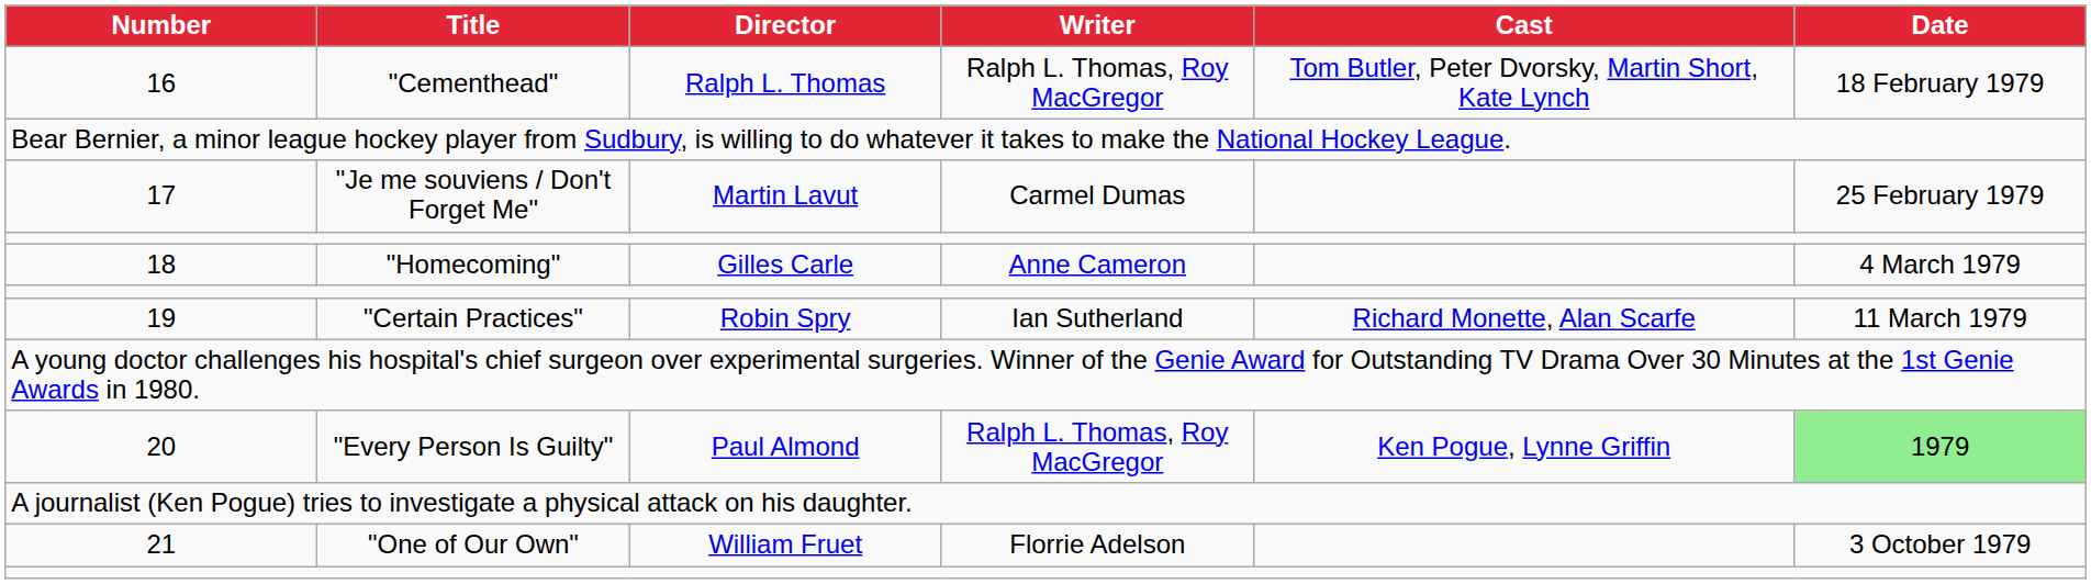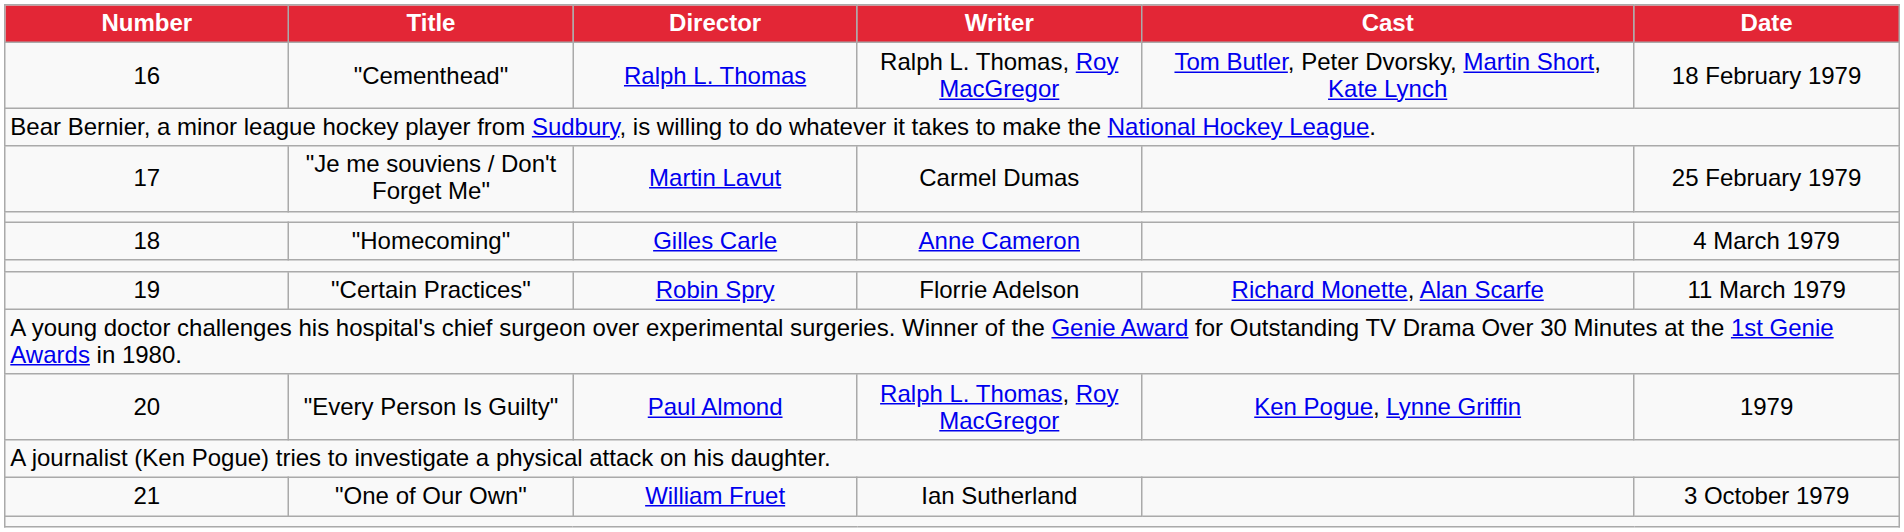19 | Writer: Ian Sutherland -> Florrie Adelson
20 | Date: lightgreen background -> no background
21 | Writer: Florrie Adelson -> Ian Sutherland
